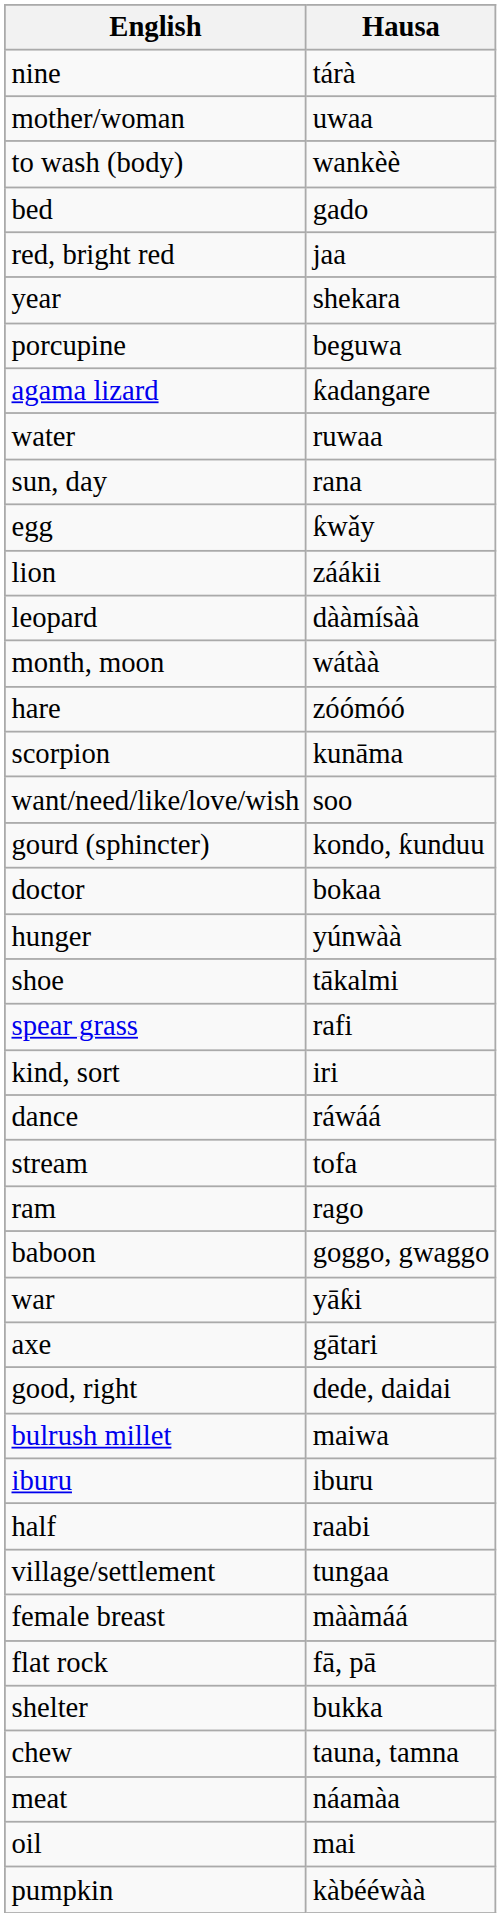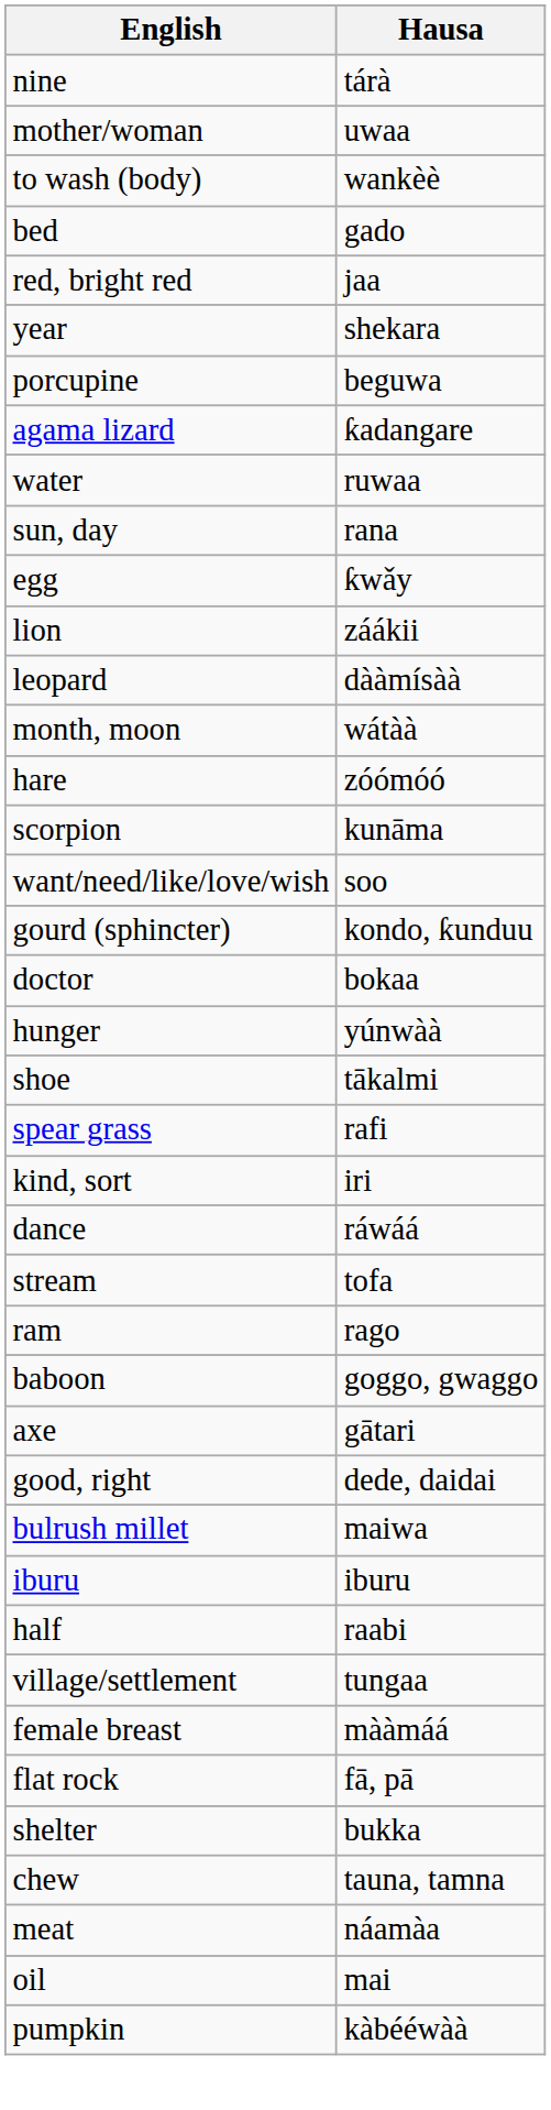- row: war | yāƙi
